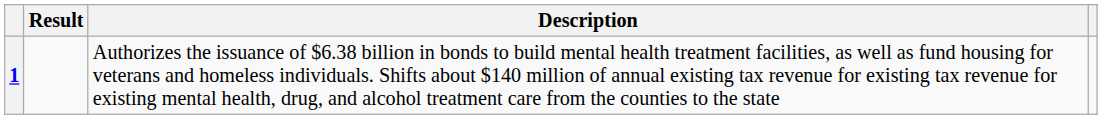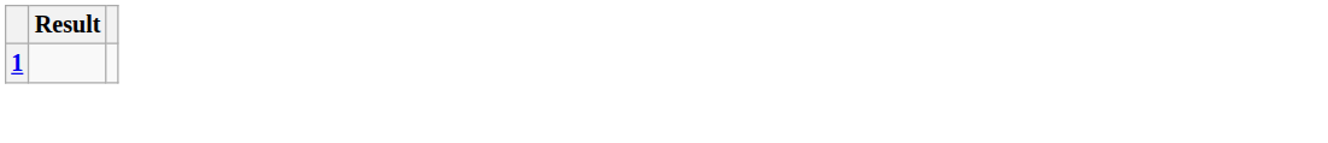- column: Description | Authorizes the issuance of $6.38 billion in bonds to build mental health treatment facilities, as well as fund housing for veterans and homeless individuals. Shifts about $140 million of annual existing tax revenue for existing tax revenue for existing mental health, drug, and alcohol treatment care from the counties to the state
